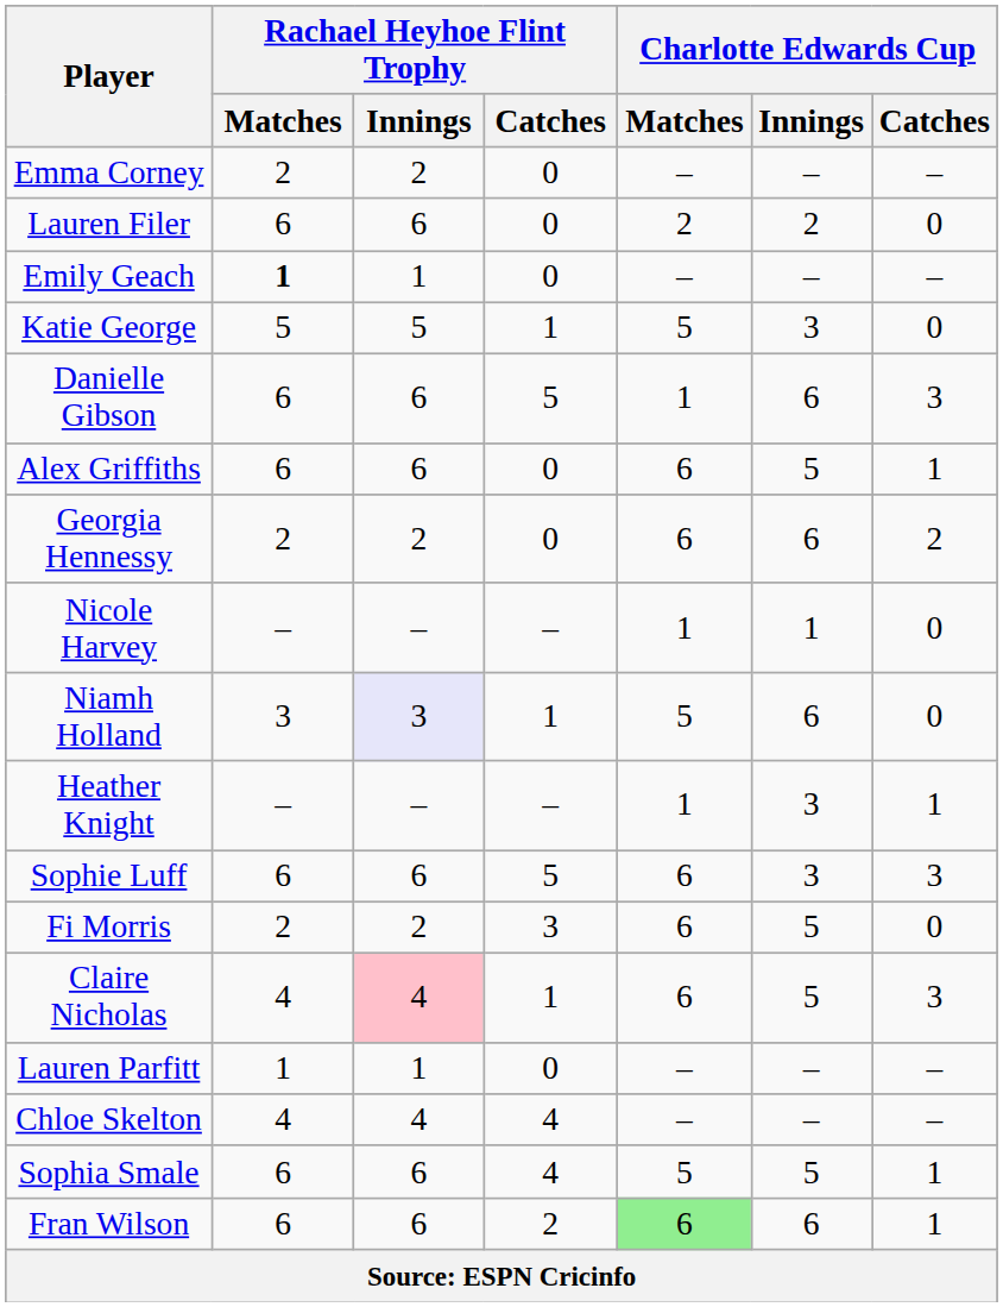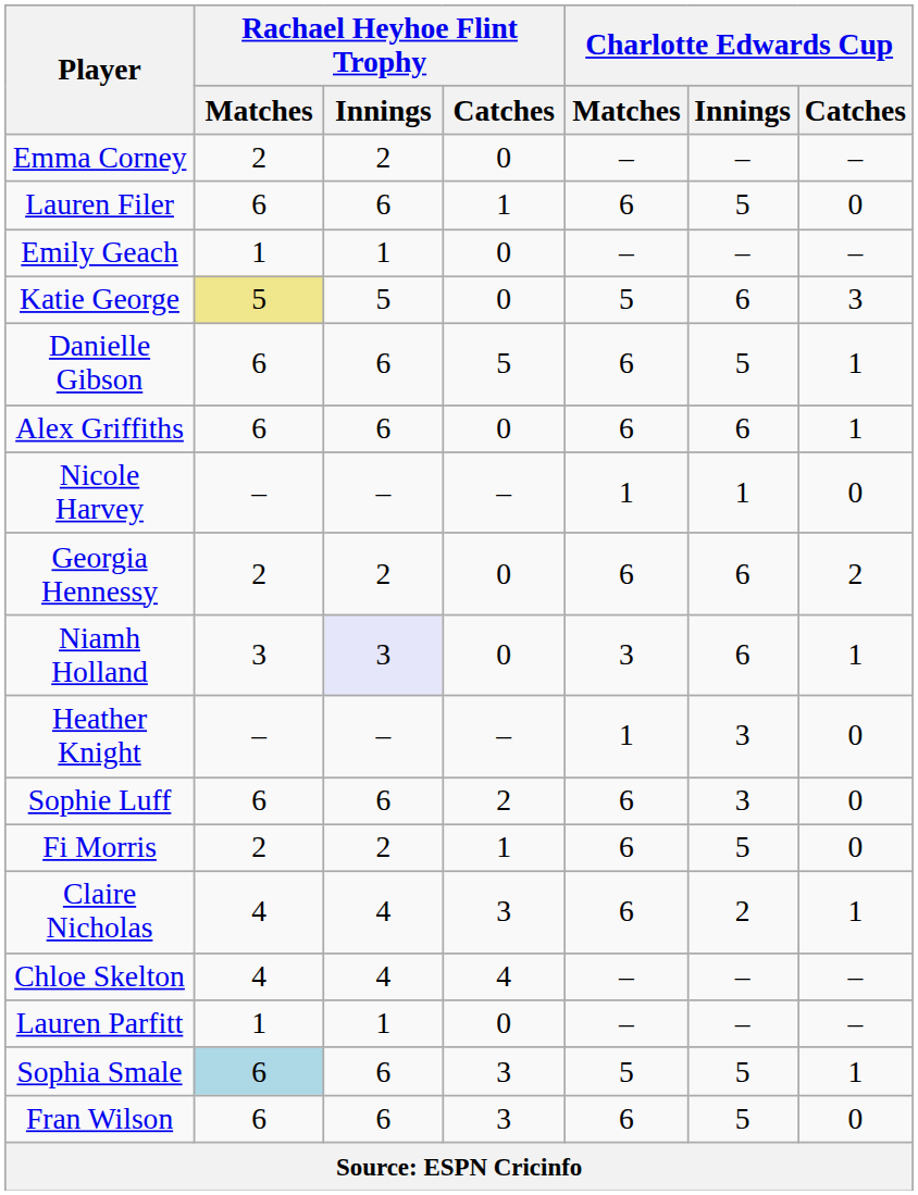Lauren Filer | Rachael Heyhoe Flint Trophy / Catches: 0 -> 1
Lauren Filer | Charlotte Edwards Cup / Matches: 2 -> 6
Lauren Filer | Charlotte Edwards Cup / Innings: 2 -> 5
Emily Geach | Rachael Heyhoe Flint Trophy / Matches: bold -> normal
Katie George | Rachael Heyhoe Flint Trophy / Matches: no background -> khaki background
Katie George | Rachael Heyhoe Flint Trophy / Catches: 1 -> 0
Katie George | Charlotte Edwards Cup / Innings: 3 -> 6
Katie George | Charlotte Edwards Cup / Catches: 0 -> 3
Danielle Gibson | Charlotte Edwards Cup / Matches: 1 -> 6
Danielle Gibson | Charlotte Edwards Cup / Innings: 6 -> 5
Danielle Gibson | Charlotte Edwards Cup / Catches: 3 -> 1
Alex Griffiths | Charlotte Edwards Cup / Innings: 5 -> 6
rows swapped: Nicole Harvey <-> Georgia Hennessy
Niamh Holland | Rachael Heyhoe Flint Trophy / Catches: 1 -> 0
Niamh Holland | Charlotte Edwards Cup / Matches: 5 -> 3
Niamh Holland | Charlotte Edwards Cup / Catches: 0 -> 1
Heather Knight | Charlotte Edwards Cup / Catches: 1 -> 0
Sophie Luff | Rachael Heyhoe Flint Trophy / Catches: 5 -> 2
Sophie Luff | Charlotte Edwards Cup / Catches: 3 -> 0
Fi Morris | Rachael Heyhoe Flint Trophy / Catches: 3 -> 1
Claire Nicholas | Rachael Heyhoe Flint Trophy / Innings: pink background -> no background
Claire Nicholas | Rachael Heyhoe Flint Trophy / Catches: 1 -> 3
Claire Nicholas | Charlotte Edwards Cup / Innings: 5 -> 2
Claire Nicholas | Charlotte Edwards Cup / Catches: 3 -> 1
rows swapped: Lauren Parfitt <-> Chloe Skelton
Sophia Smale | Rachael Heyhoe Flint Trophy / Matches: no background -> lightblue background
Sophia Smale | Rachael Heyhoe Flint Trophy / Catches: 4 -> 3
Fran Wilson | Rachael Heyhoe Flint Trophy / Catches: 2 -> 3
Fran Wilson | Charlotte Edwards Cup / Matches: lightgreen background -> no background
Fran Wilson | Charlotte Edwards Cup / Innings: 6 -> 5
Fran Wilson | Charlotte Edwards Cup / Catches: 1 -> 0
